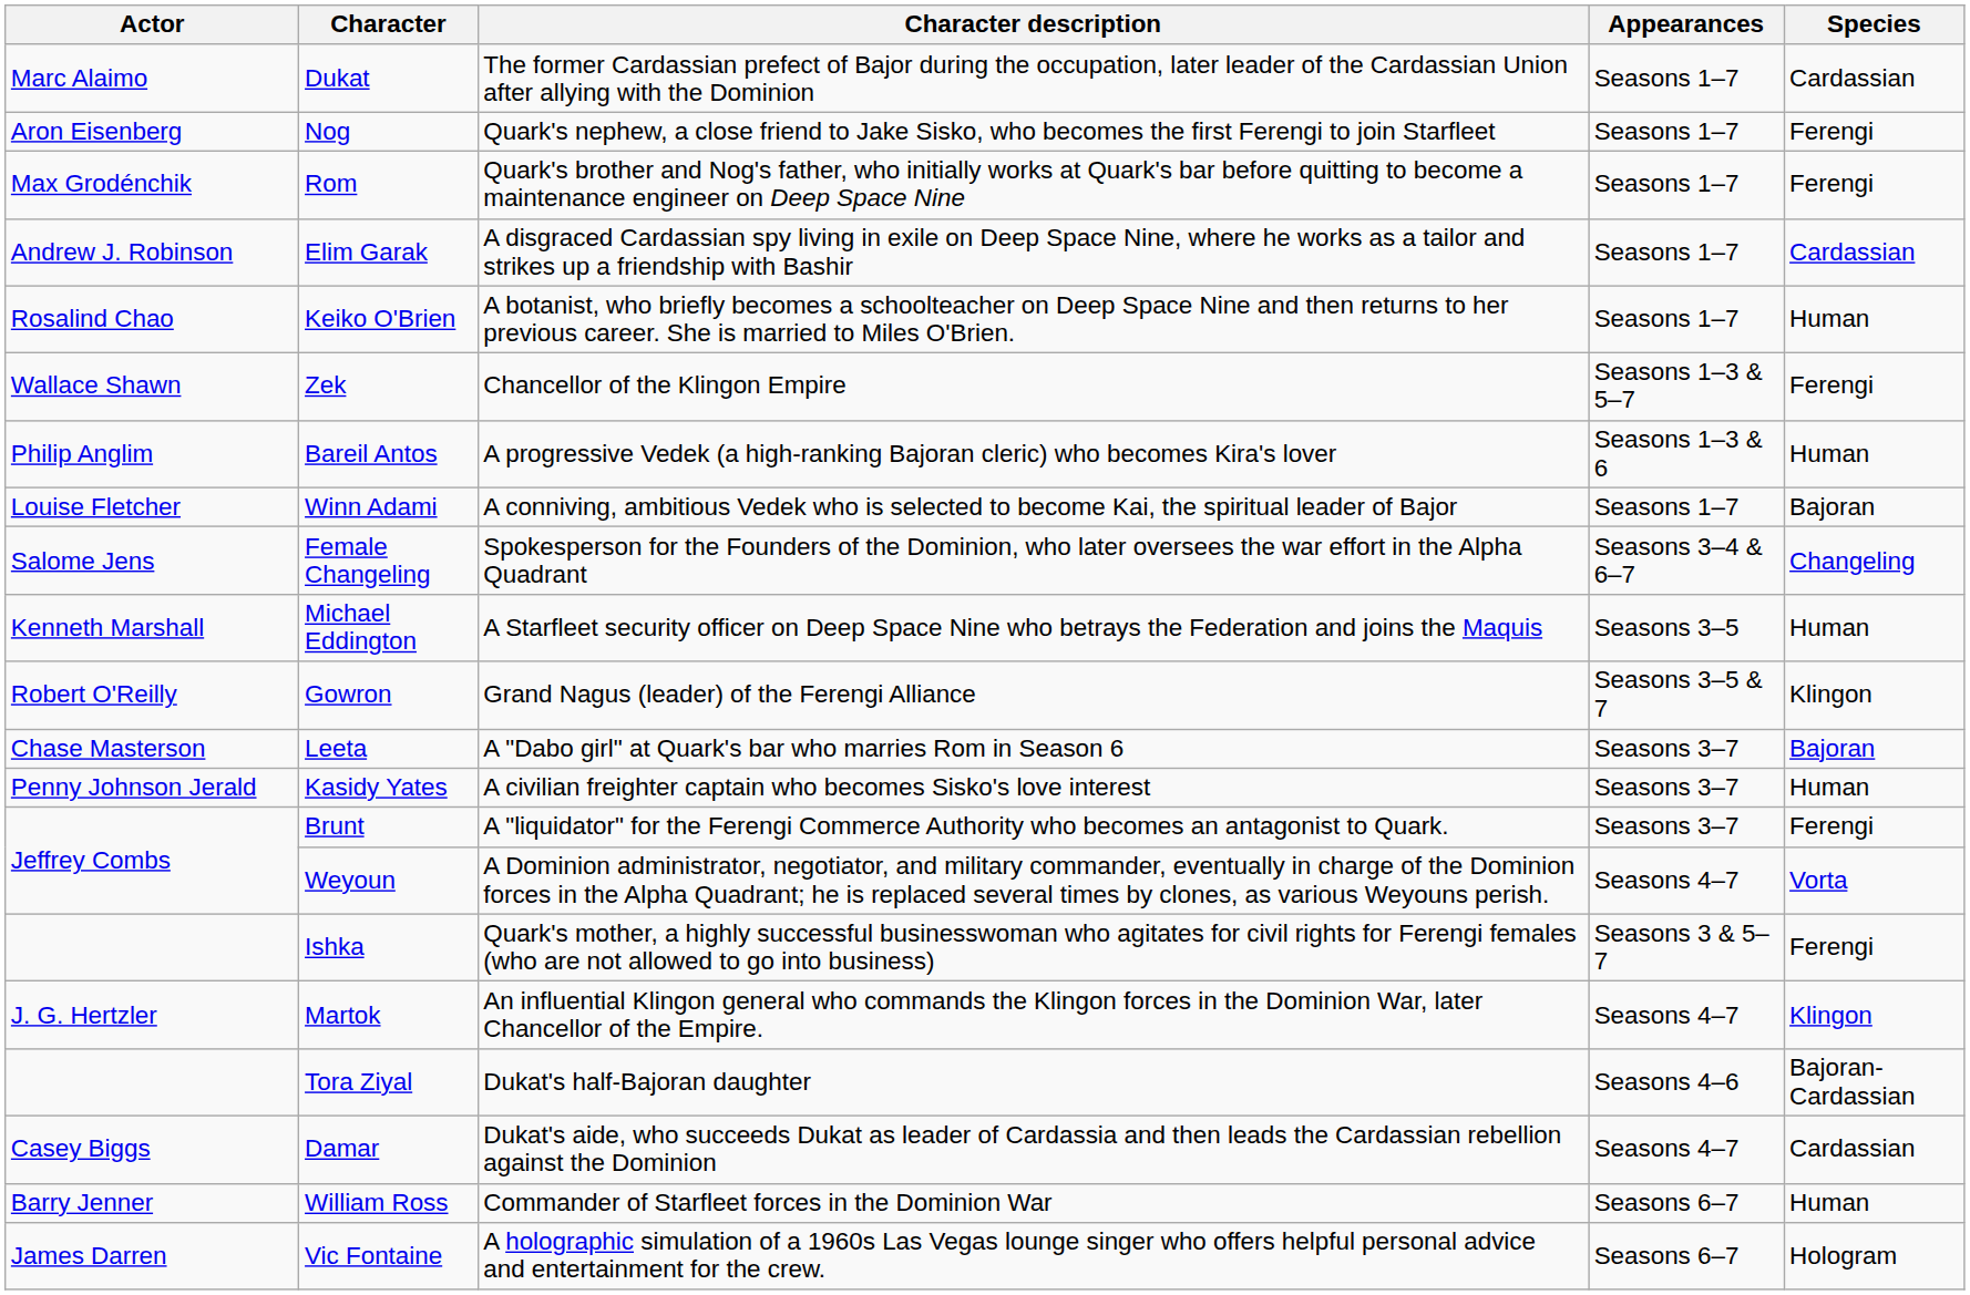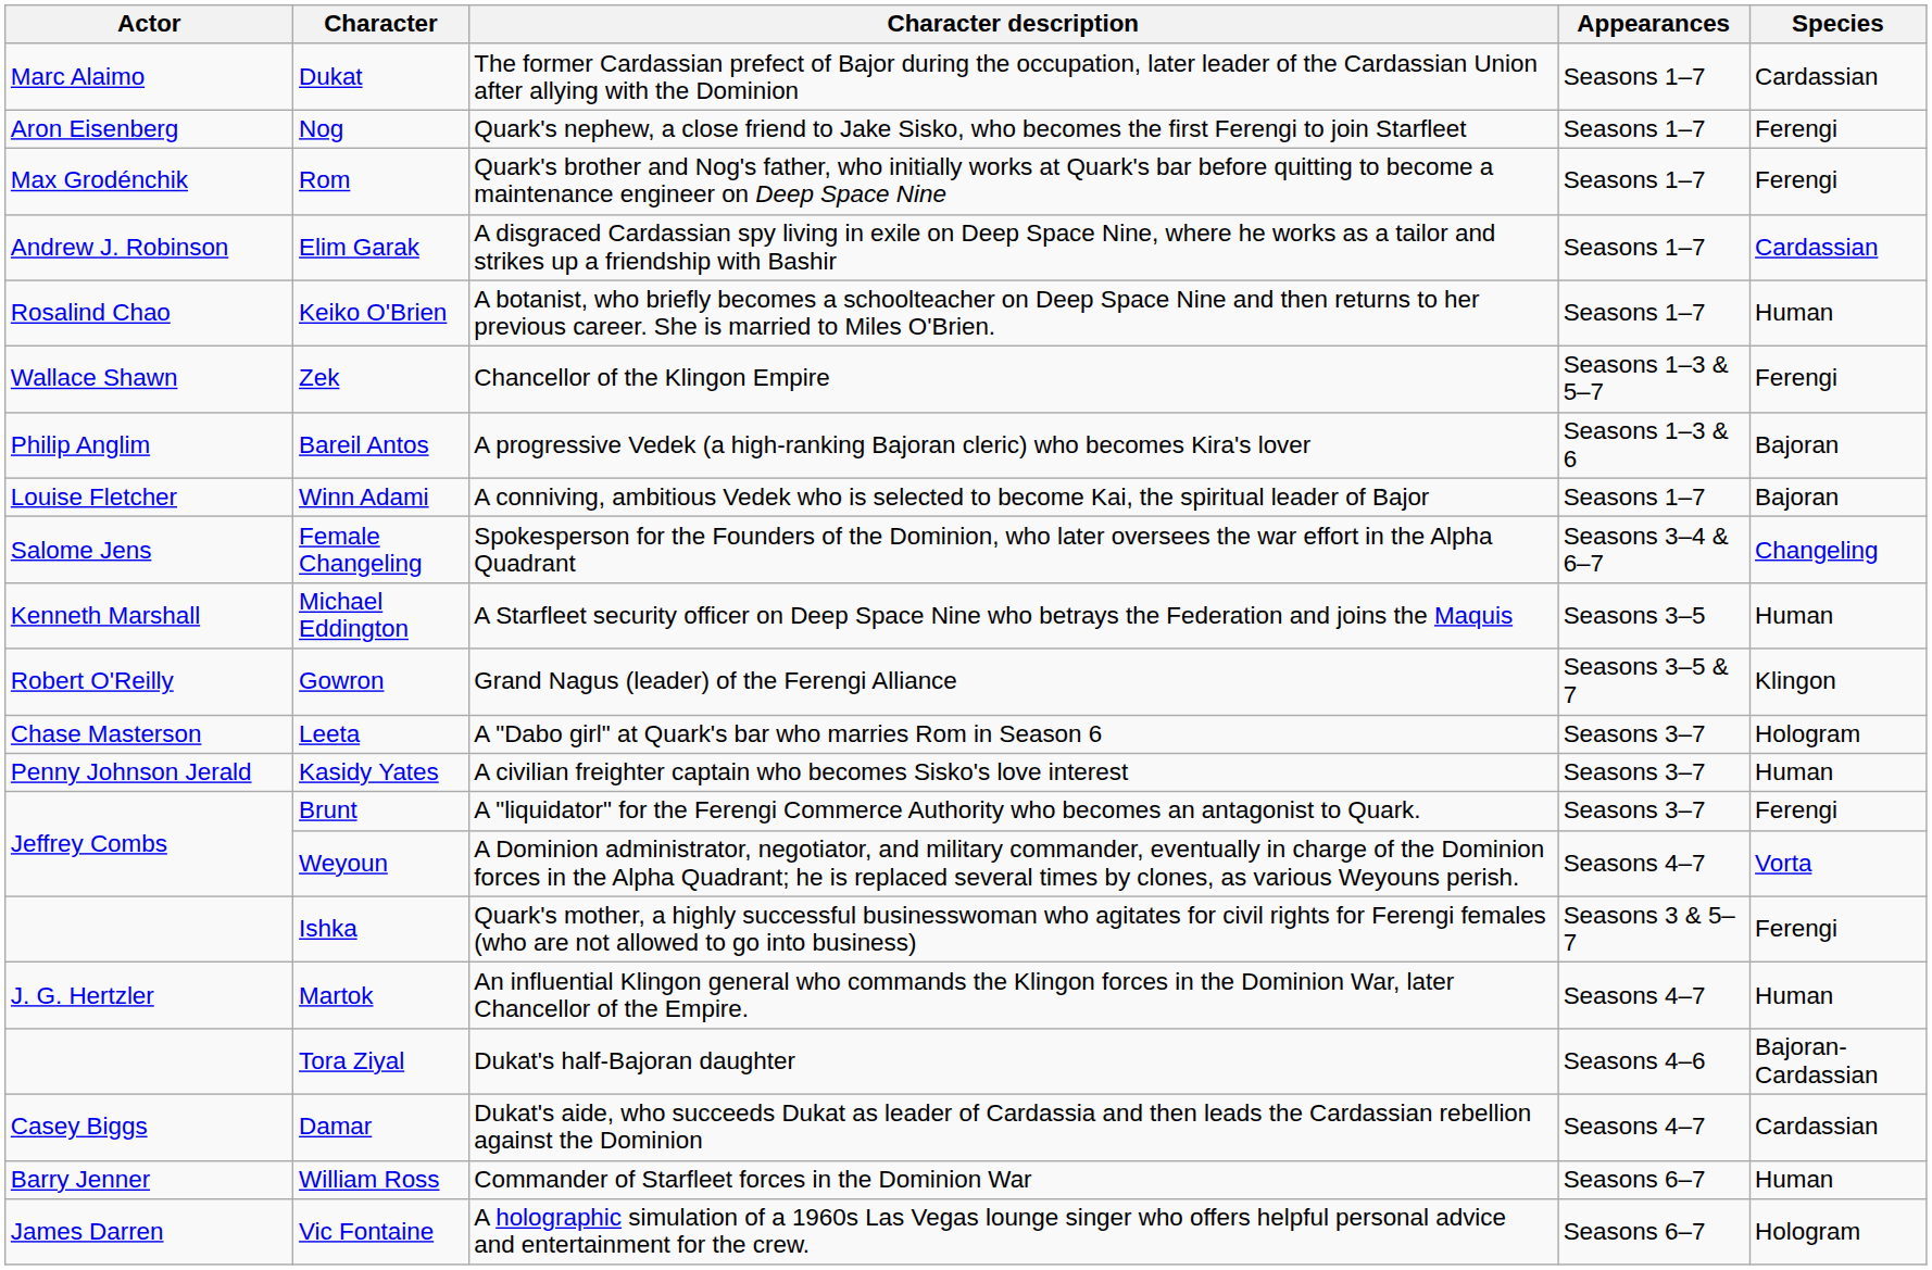Bareil Antos | Species: Human -> Bajoran
Leeta | Species: Bajoran -> Hologram
Martok | Species: Klingon -> Human
